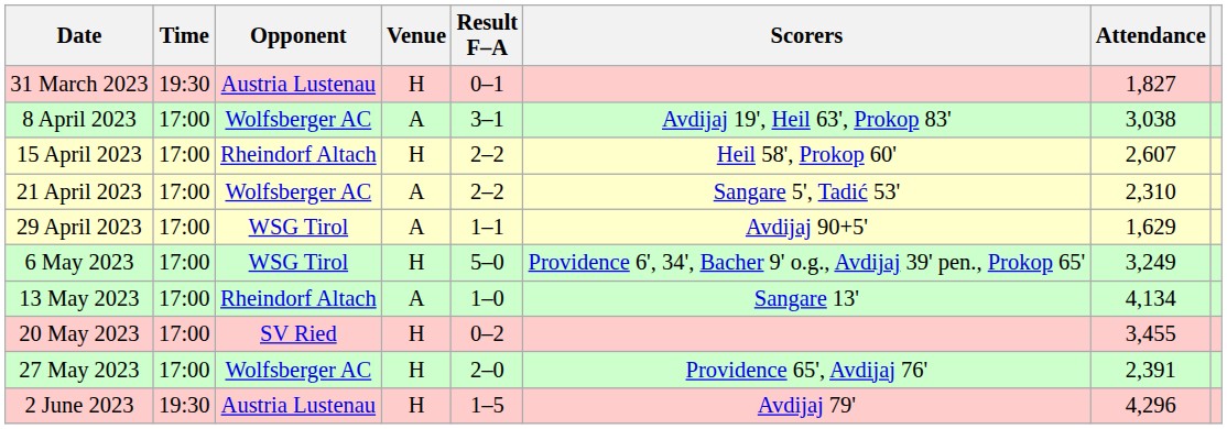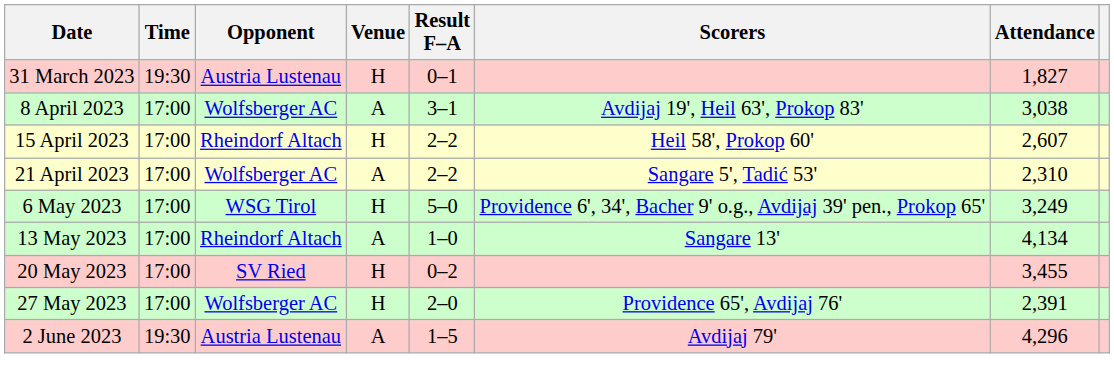- row: 29 April 2023 | 17:00 | WSG Tirol | A | 1–1 | Avdijaj 90+5' | 1,629
2 June 2023 | Venue: H -> A
